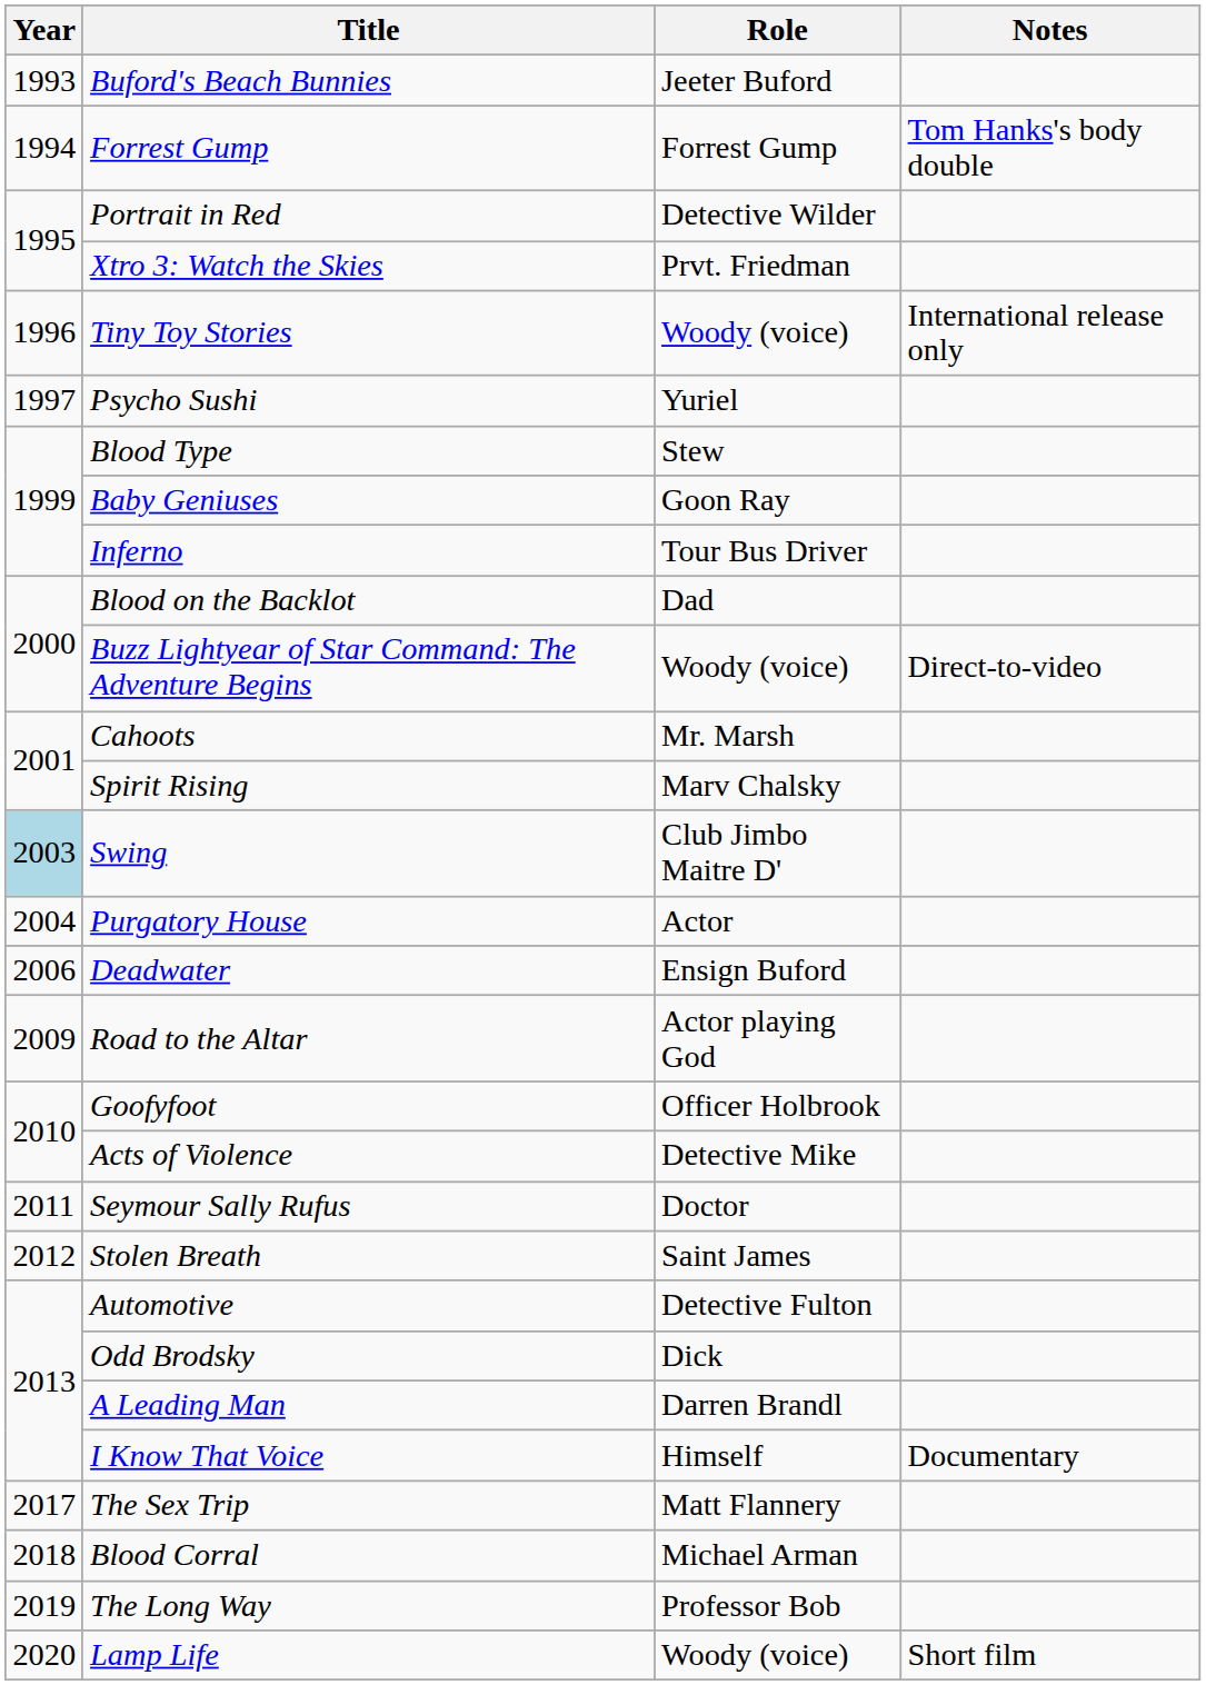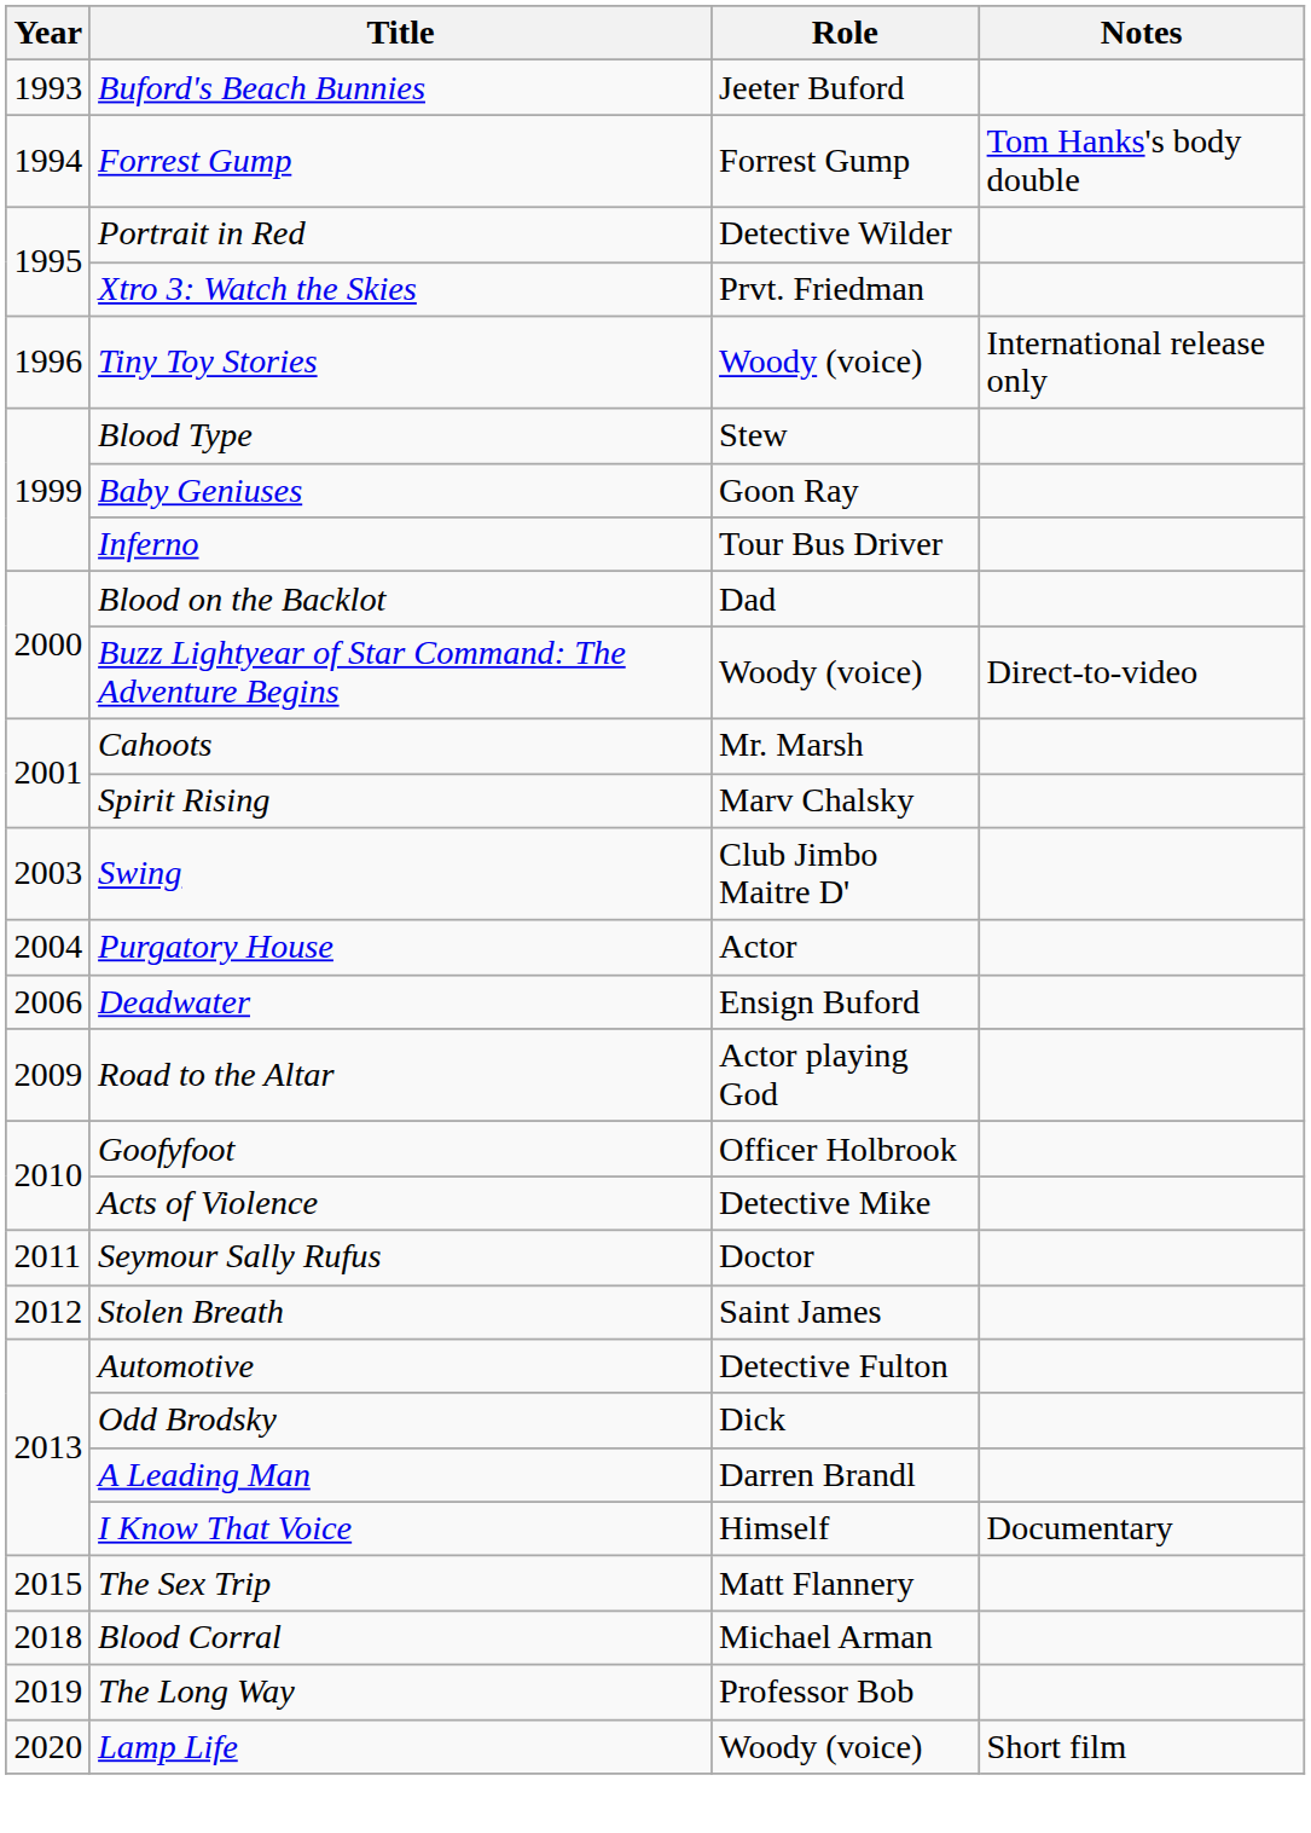- row: 1997 | Psycho Sushi | Yuriel
Swing | Year: lightblue background -> no background
The Sex Trip | Year: 2017 -> 2015
